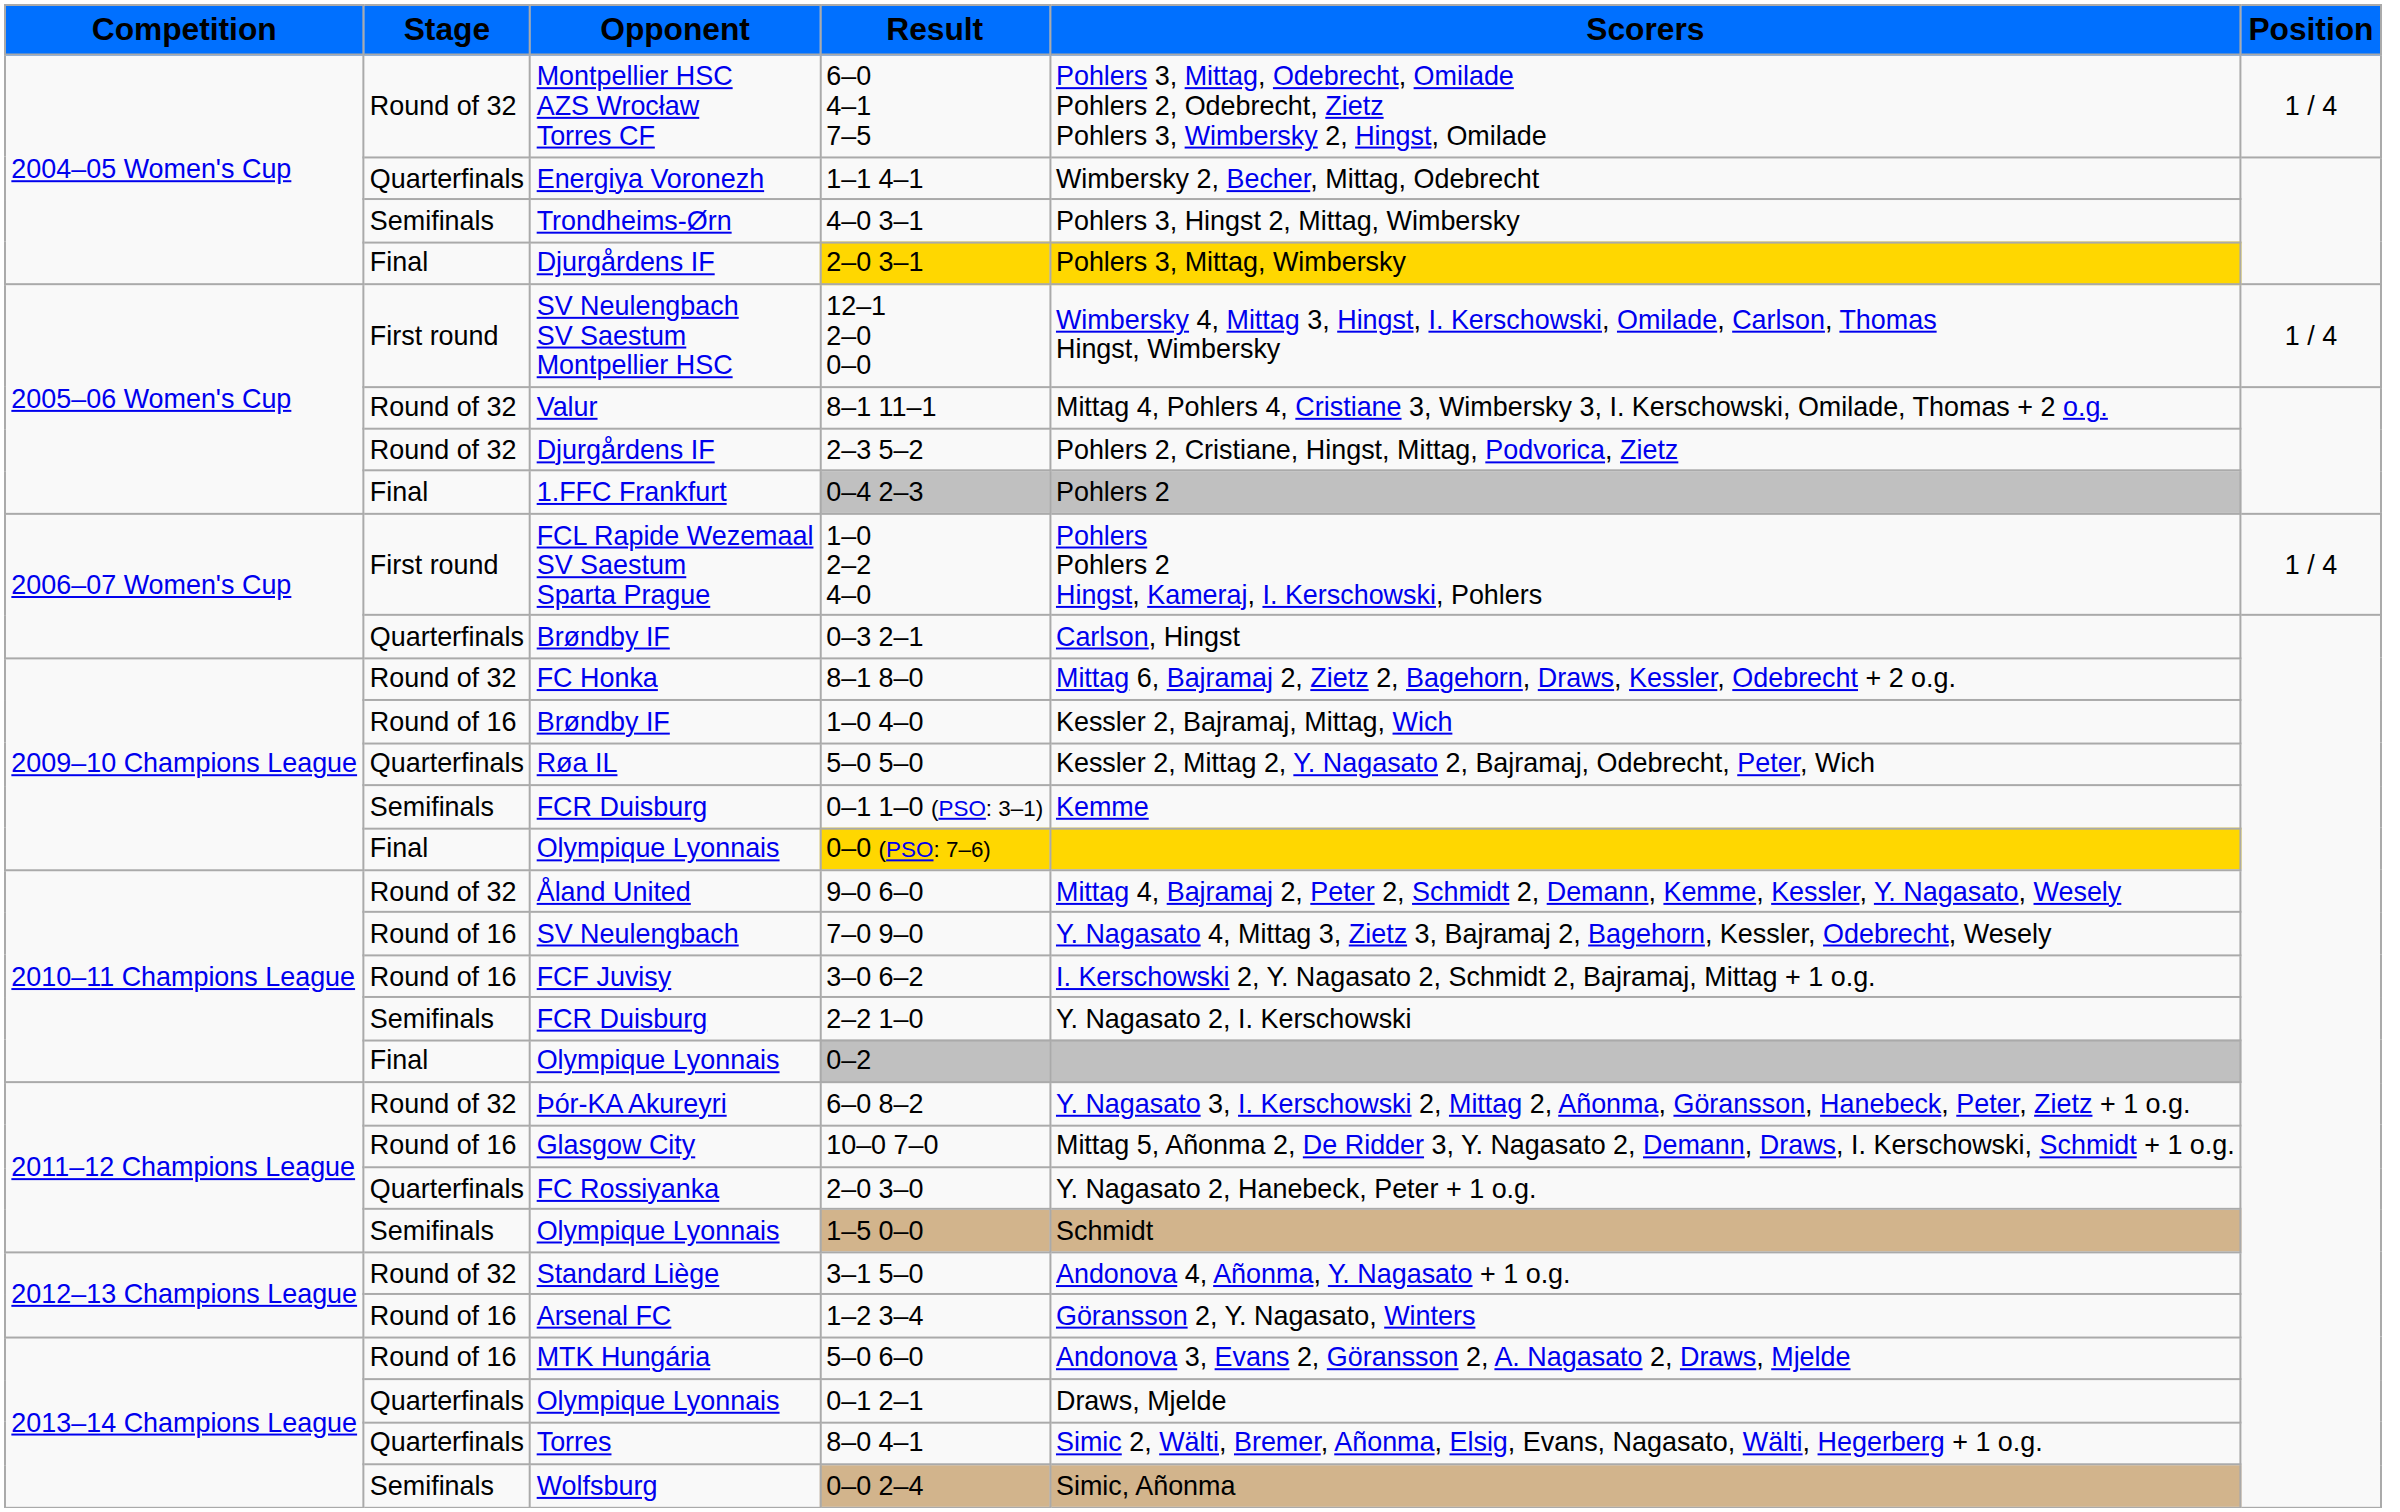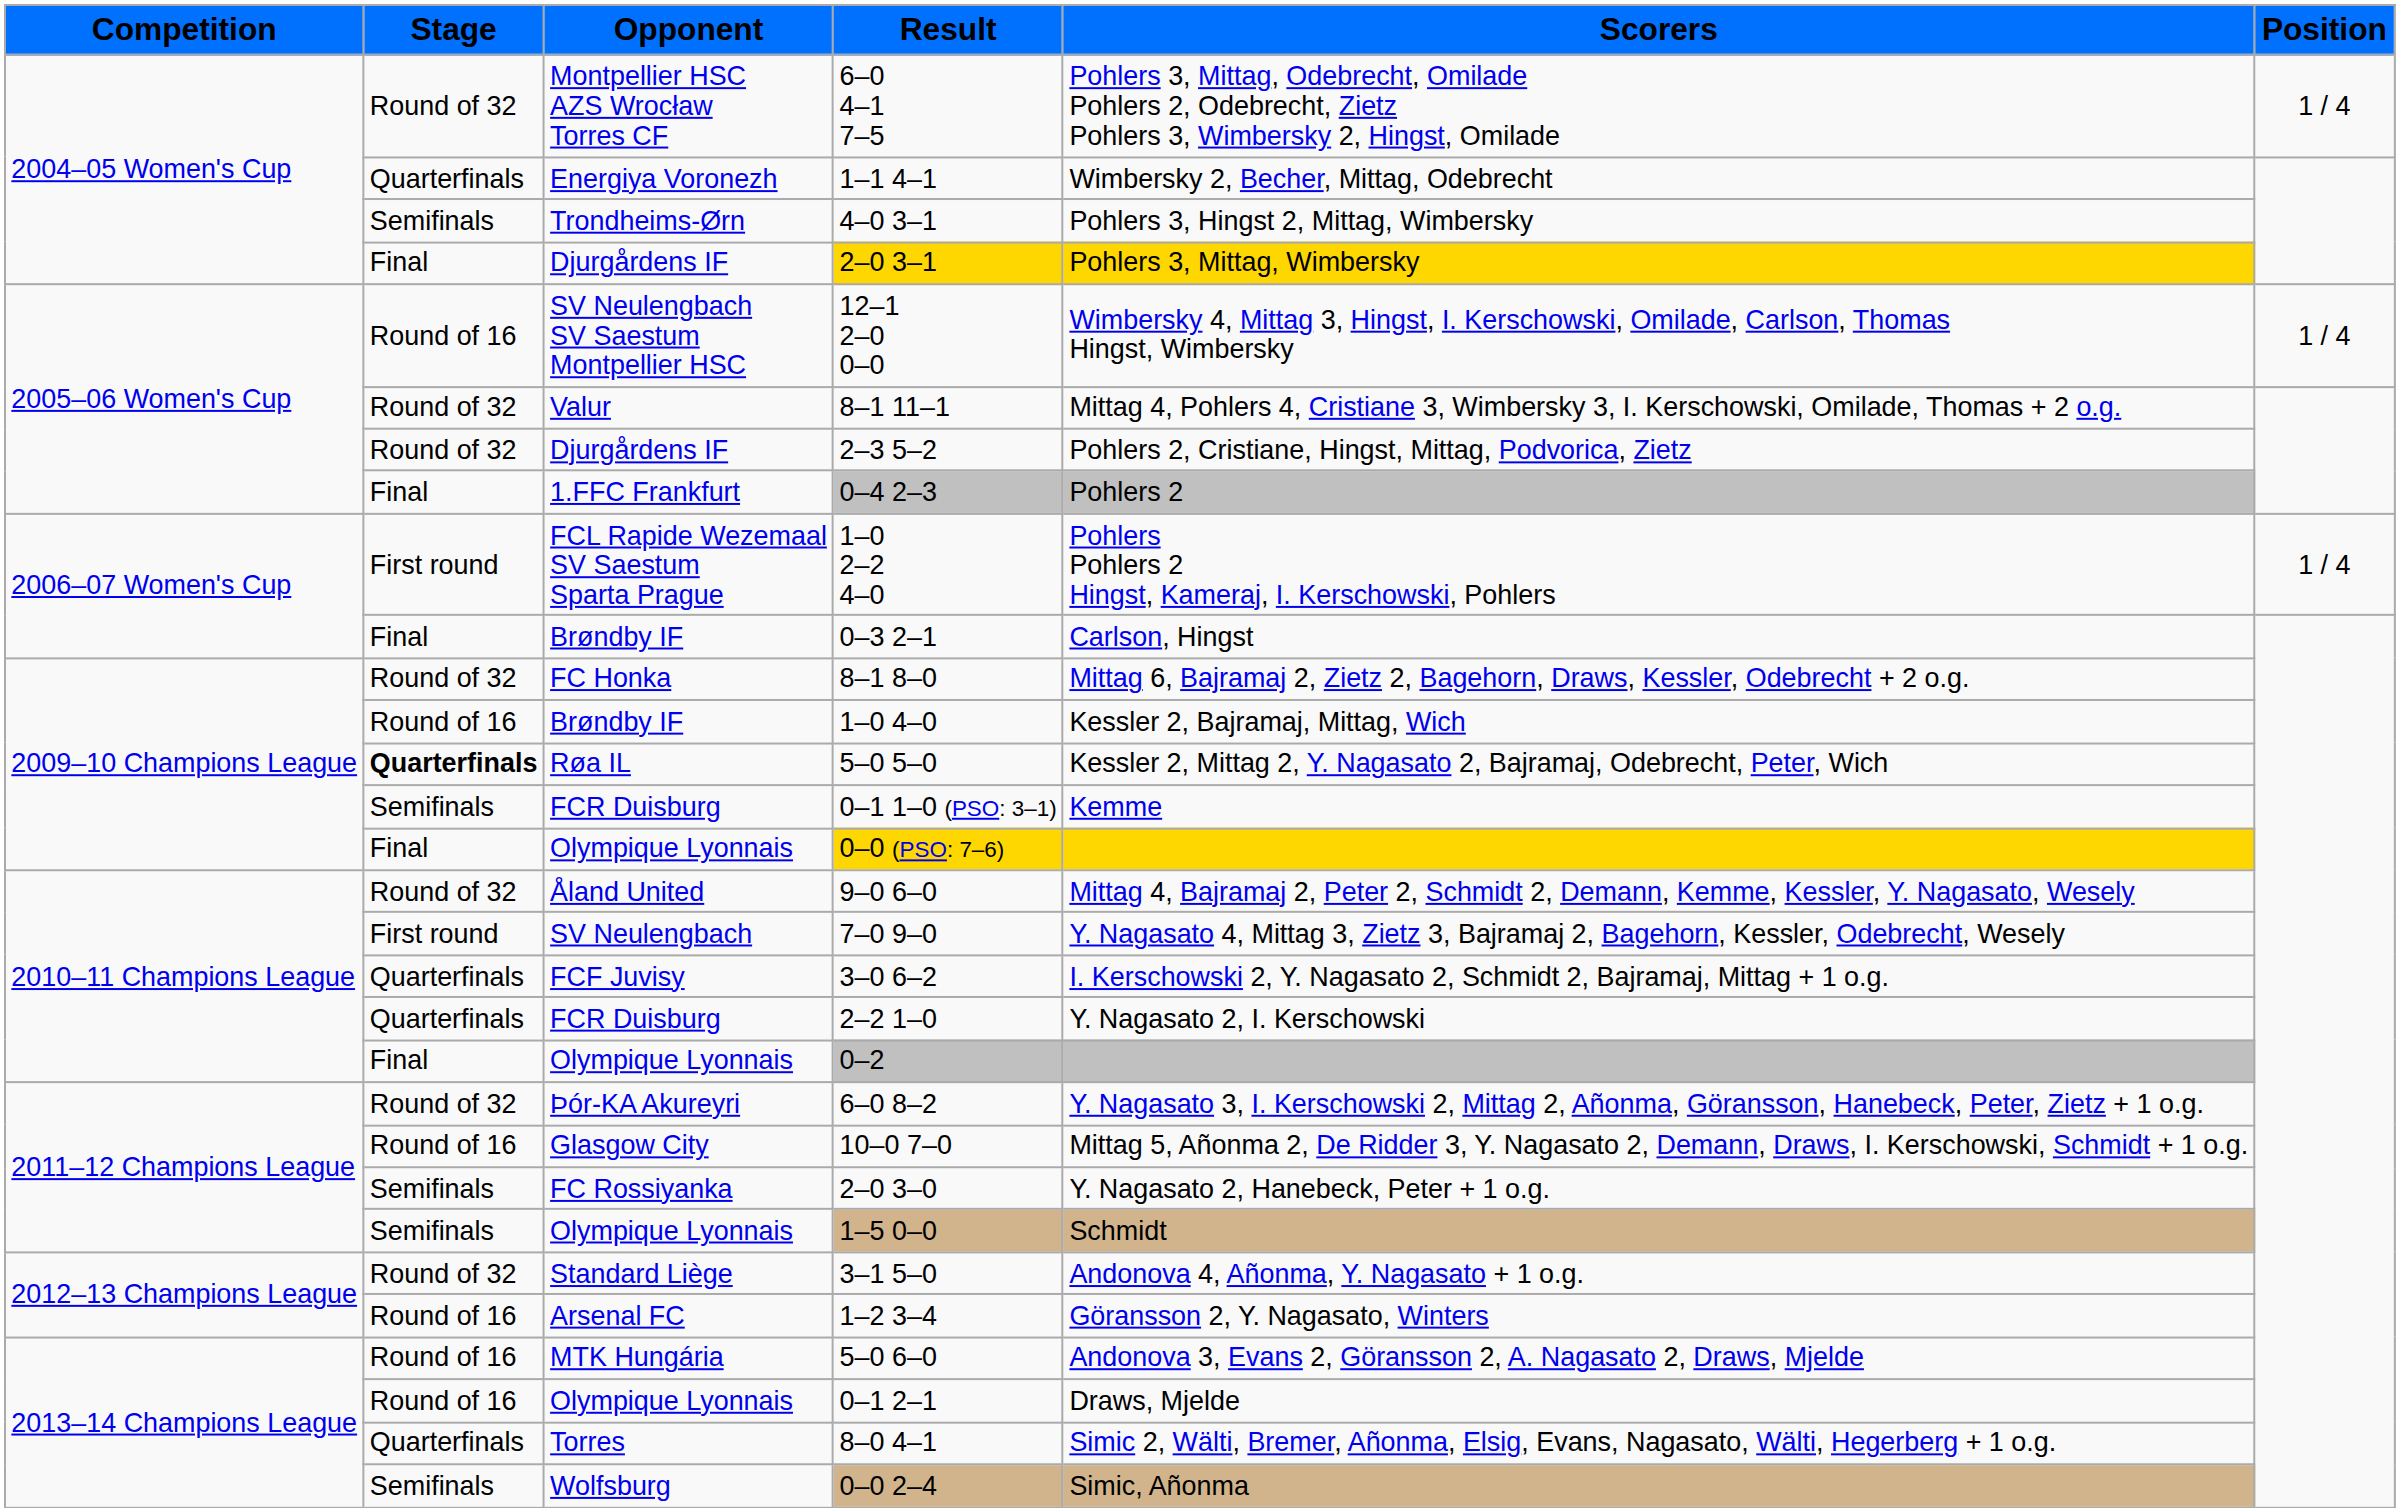12–1 2–0 0–0 | Stage: First round -> Round of 16
0–3 2–1 | Stage: Quarterfinals -> Final
5–0 5–0 | Stage: normal -> bold
7–0 9–0 | Stage: Round of 16 -> First round
3–0 6–2 | Stage: Round of 16 -> Quarterfinals
2–2 1–0 | Stage: Semifinals -> Quarterfinals
2–0 3–0 | Stage: Quarterfinals -> Semifinals
0–1 2–1 | Stage: Quarterfinals -> Round of 16
